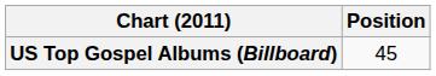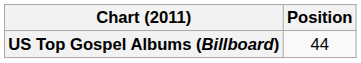US Top Gospel Albums (Billboard) | Position: 45 -> 44
